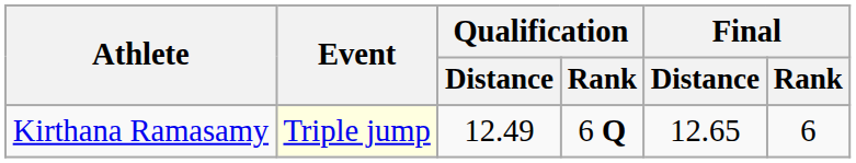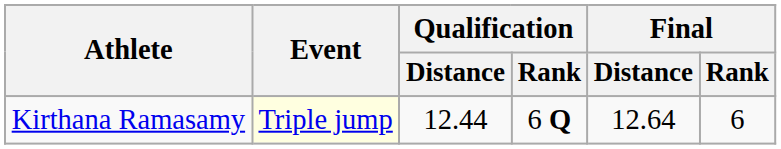Kirthana Ramasamy | Qualification / Distance: 12.49 -> 12.44
Kirthana Ramasamy | Final / Distance: 12.65 -> 12.64
